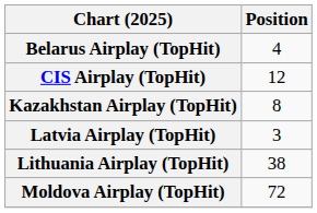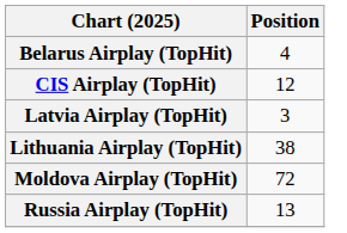- row: Kazakhstan Airplay (TopHit) | 8
+ row: Russia Airplay (TopHit) | 13
